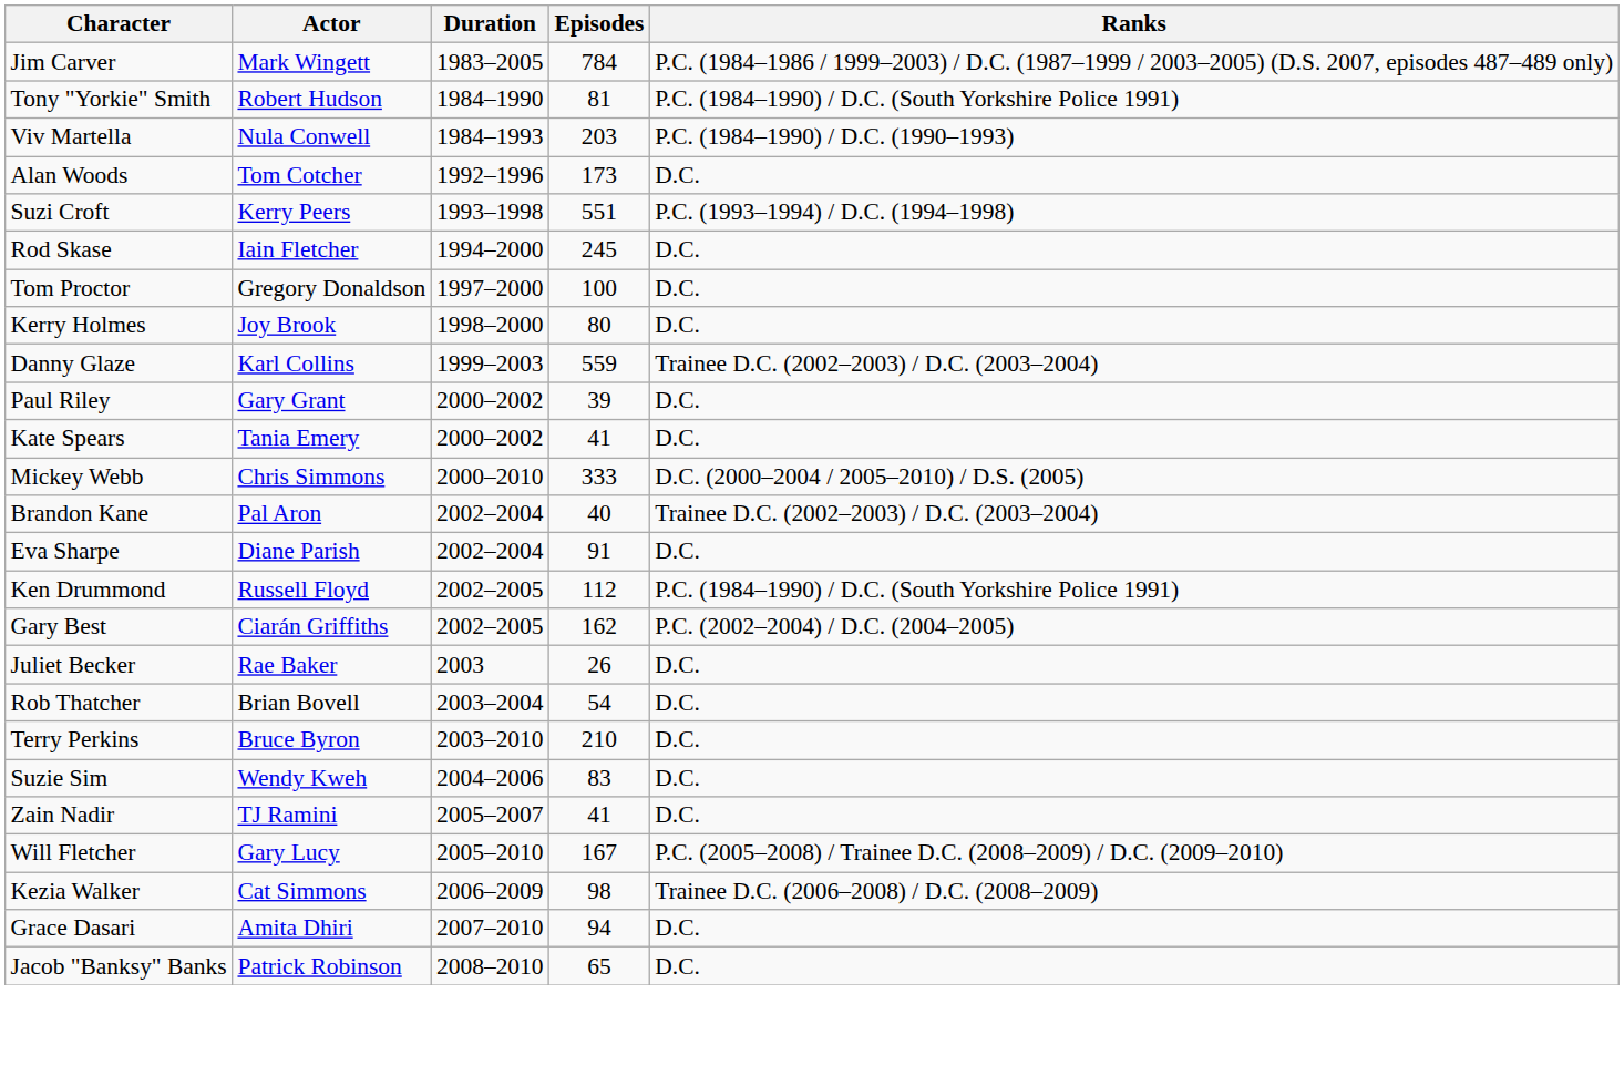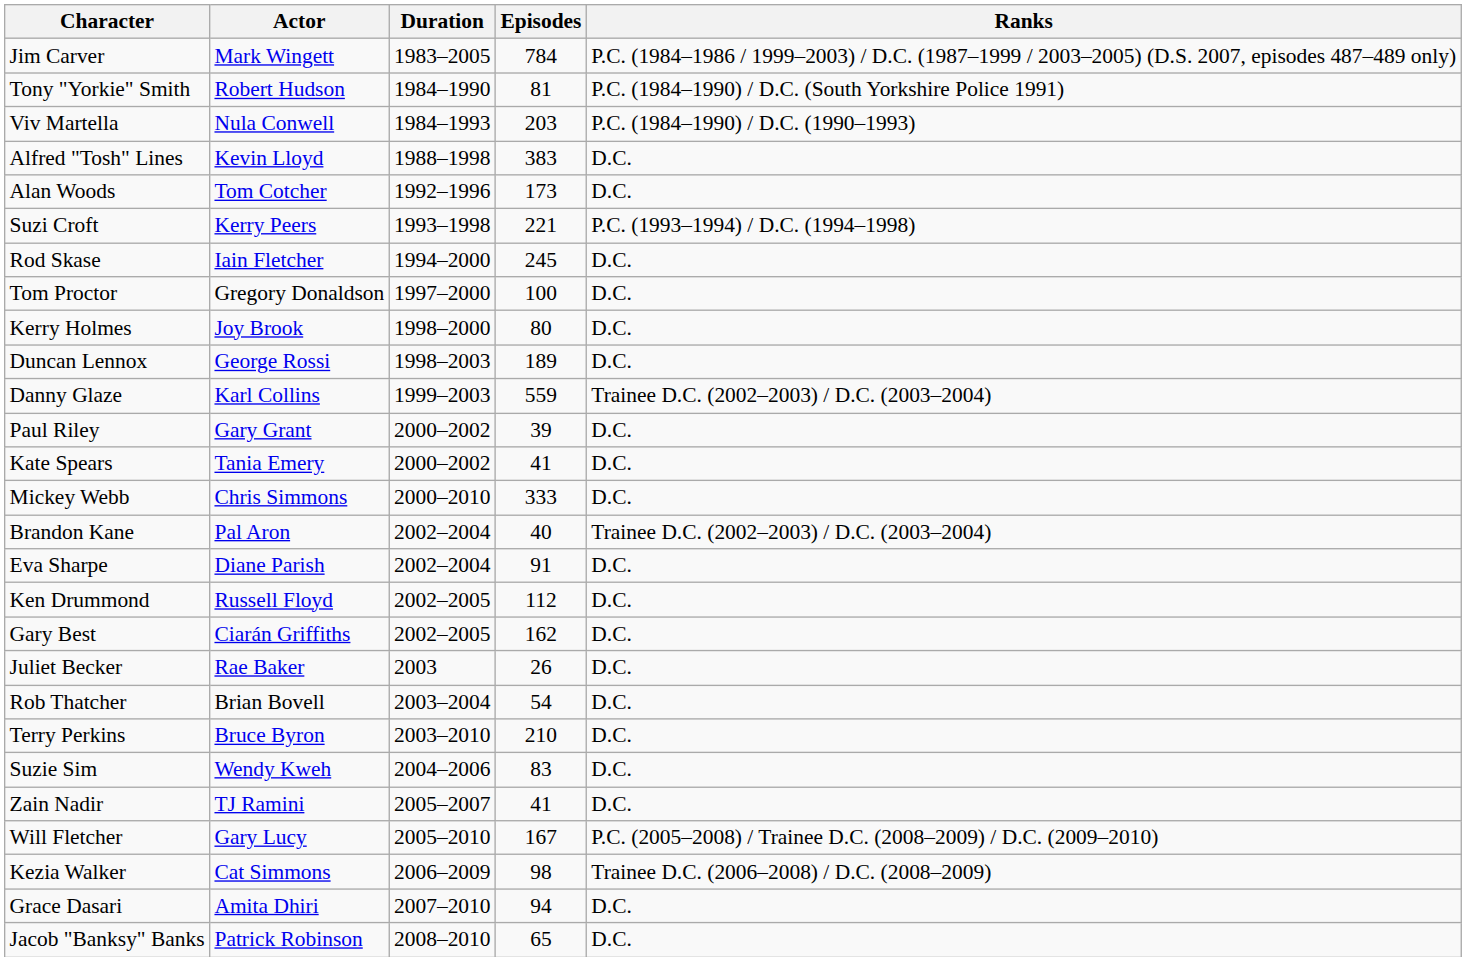+ row: Alfred "Tosh" Lines | Kevin Lloyd | 1988–1998 | 383 | D.C.
Suzi Croft | Episodes: 551 -> 221
+ row: Duncan Lennox | George Rossi | 1998–2003 | 189 | D.C.
Mickey Webb | Ranks: D.C. (2000–2004 / 2005–2010) / D.S. (2005) -> D.C.
Ken Drummond | Ranks: P.C. (1984–1990) / D.C. (South Yorkshire Police 1991) -> D.C.
Gary Best | Ranks: P.C. (2002–2004) / D.C. (2004–2005) -> D.C.
